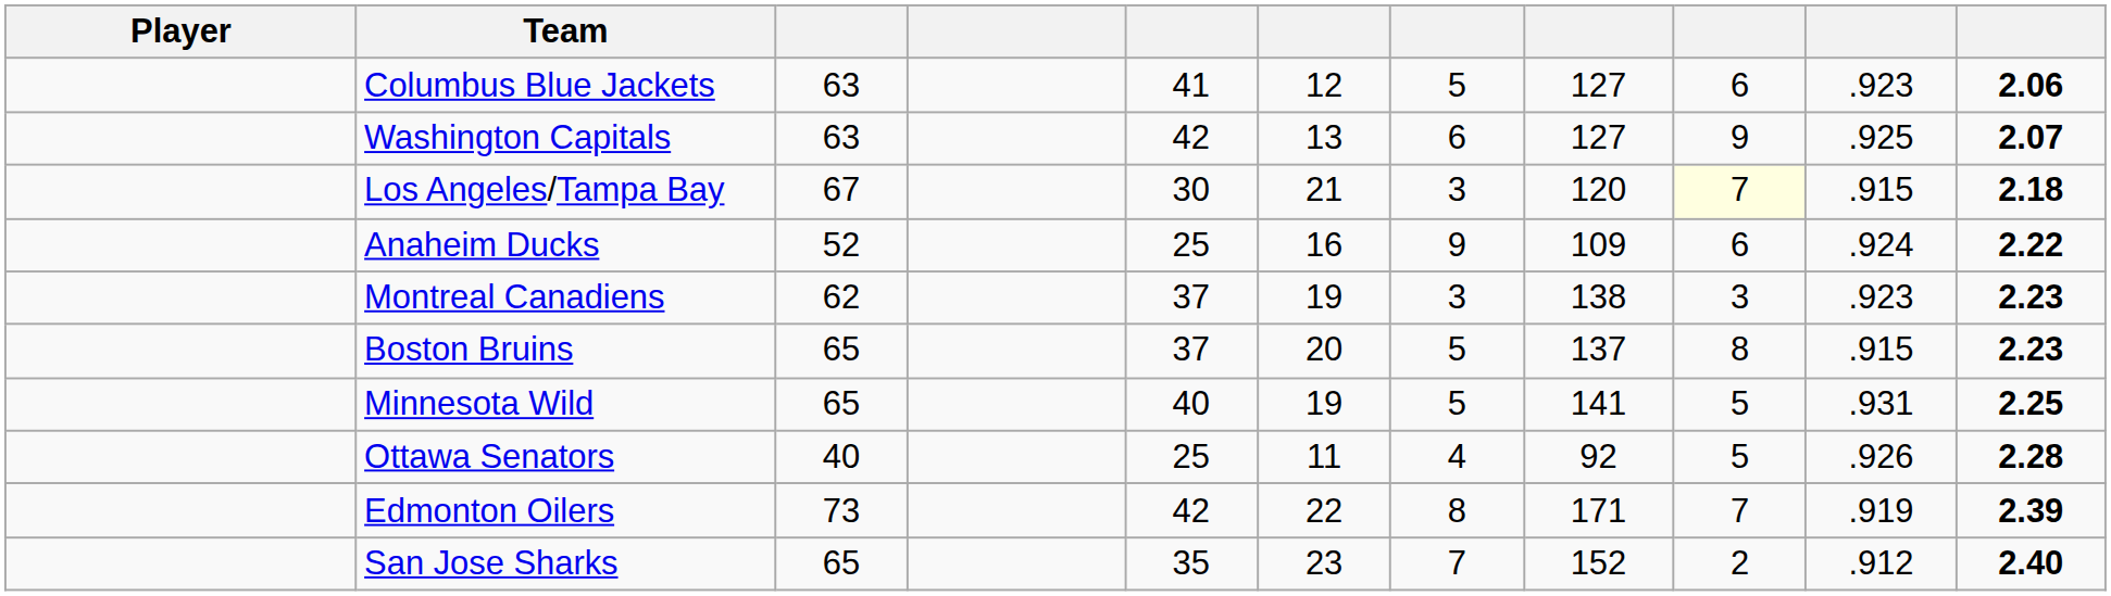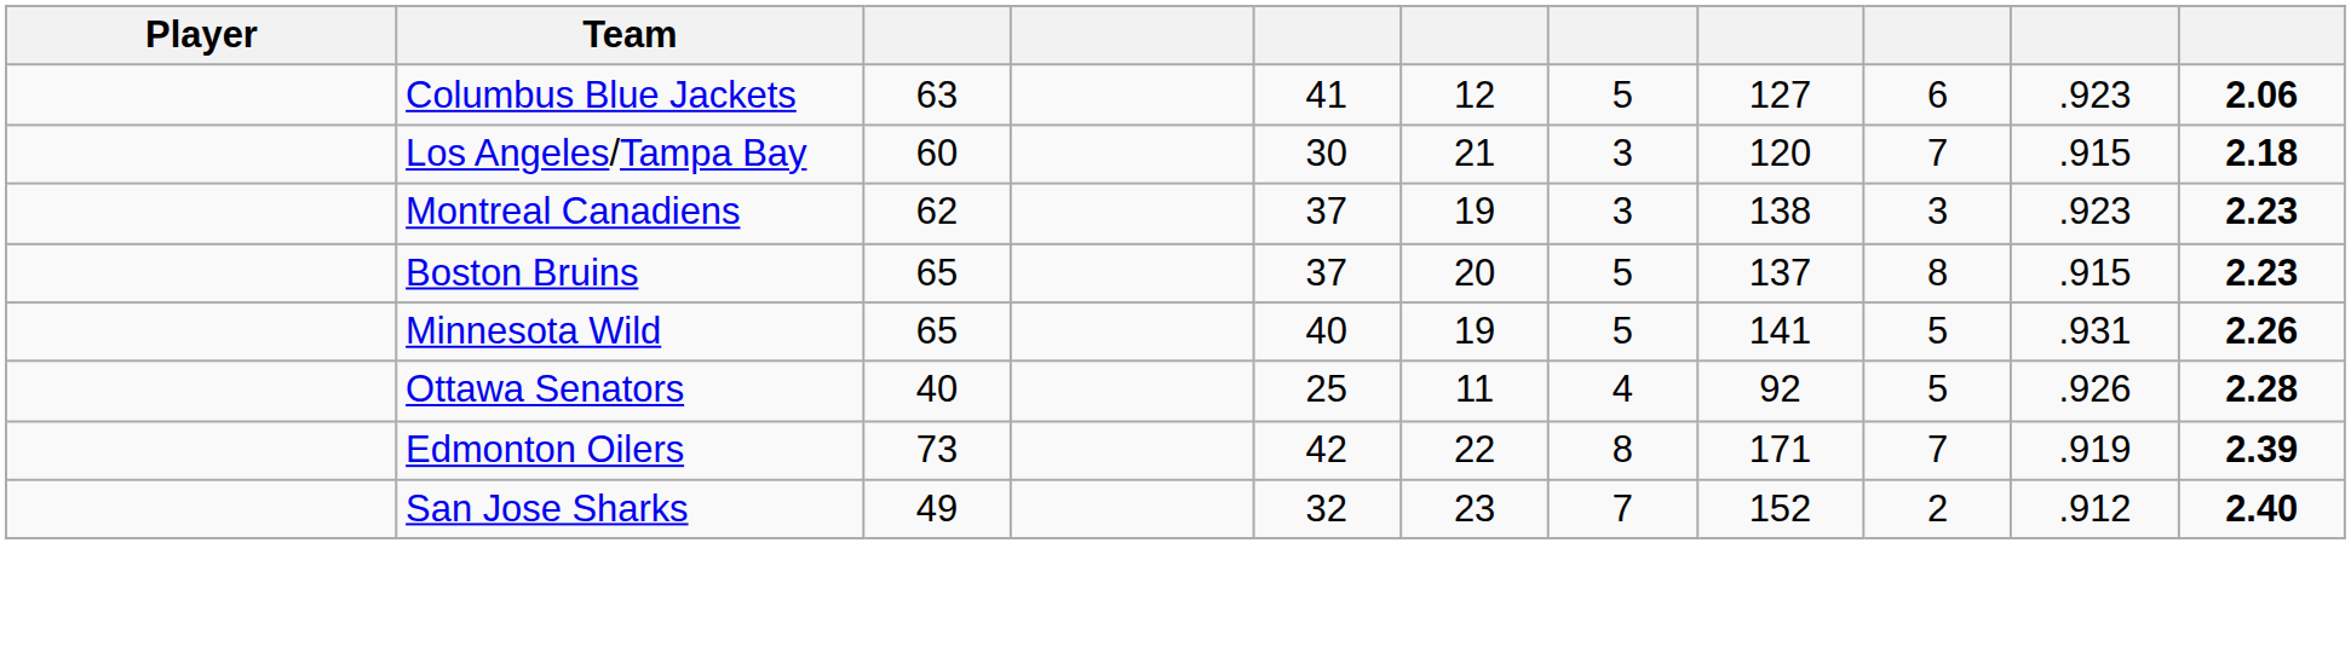- row: Washington Capitals | 63 | 42 | 13 | 6 | 127 | 9 | .925 | 2.07
Los Angeles/Tampa Bay | column 3: 67 -> 60
Los Angeles/Tampa Bay | column 9: lightyellow background -> no background
- row: Anaheim Ducks | 52 | 25 | 16 | 9 | 109 | 6 | .924 | 2.22
Minnesota Wild | column 11: 2.25 -> 2.26
San Jose Sharks | column 3: 65 -> 49
San Jose Sharks | column 5: 35 -> 32
